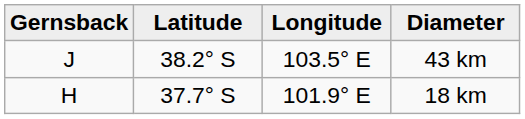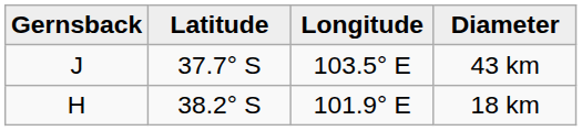43 km | Latitude: 38.2° S -> 37.7° S
18 km | Latitude: 37.7° S -> 38.2° S
